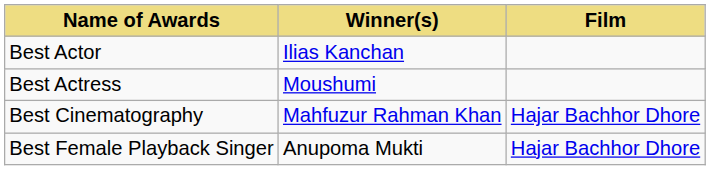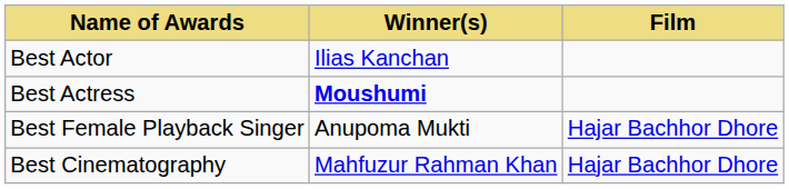Best Actress | Winner(s): normal -> bold
rows swapped: Best Female Playback Singer <-> Best Cinematography
